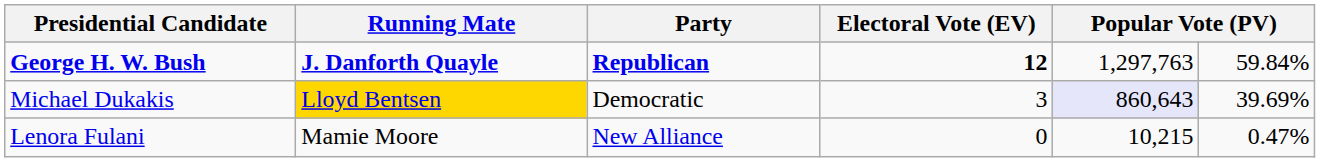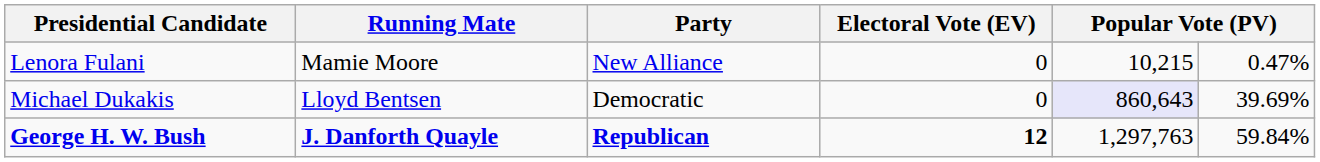rows swapped: George H. W. Bush <-> Lenora Fulani
Michael Dukakis | Running Mate: gold background -> no background
Michael Dukakis | Electoral Vote (EV): 3 -> 0
